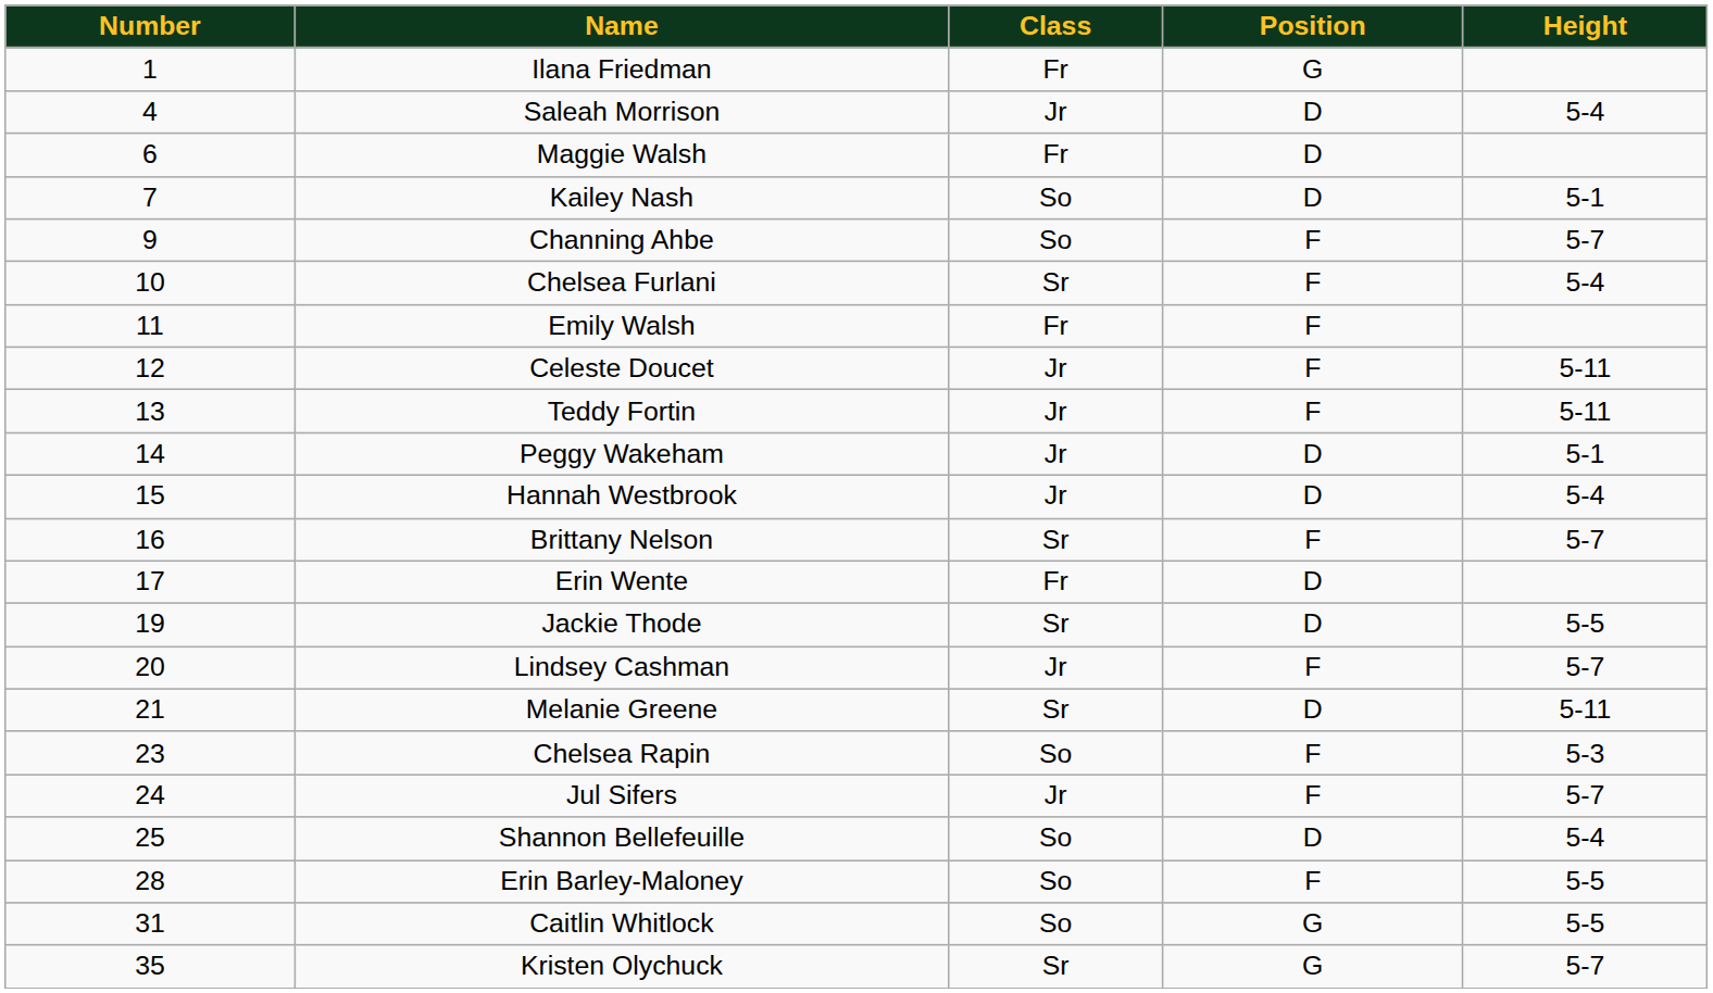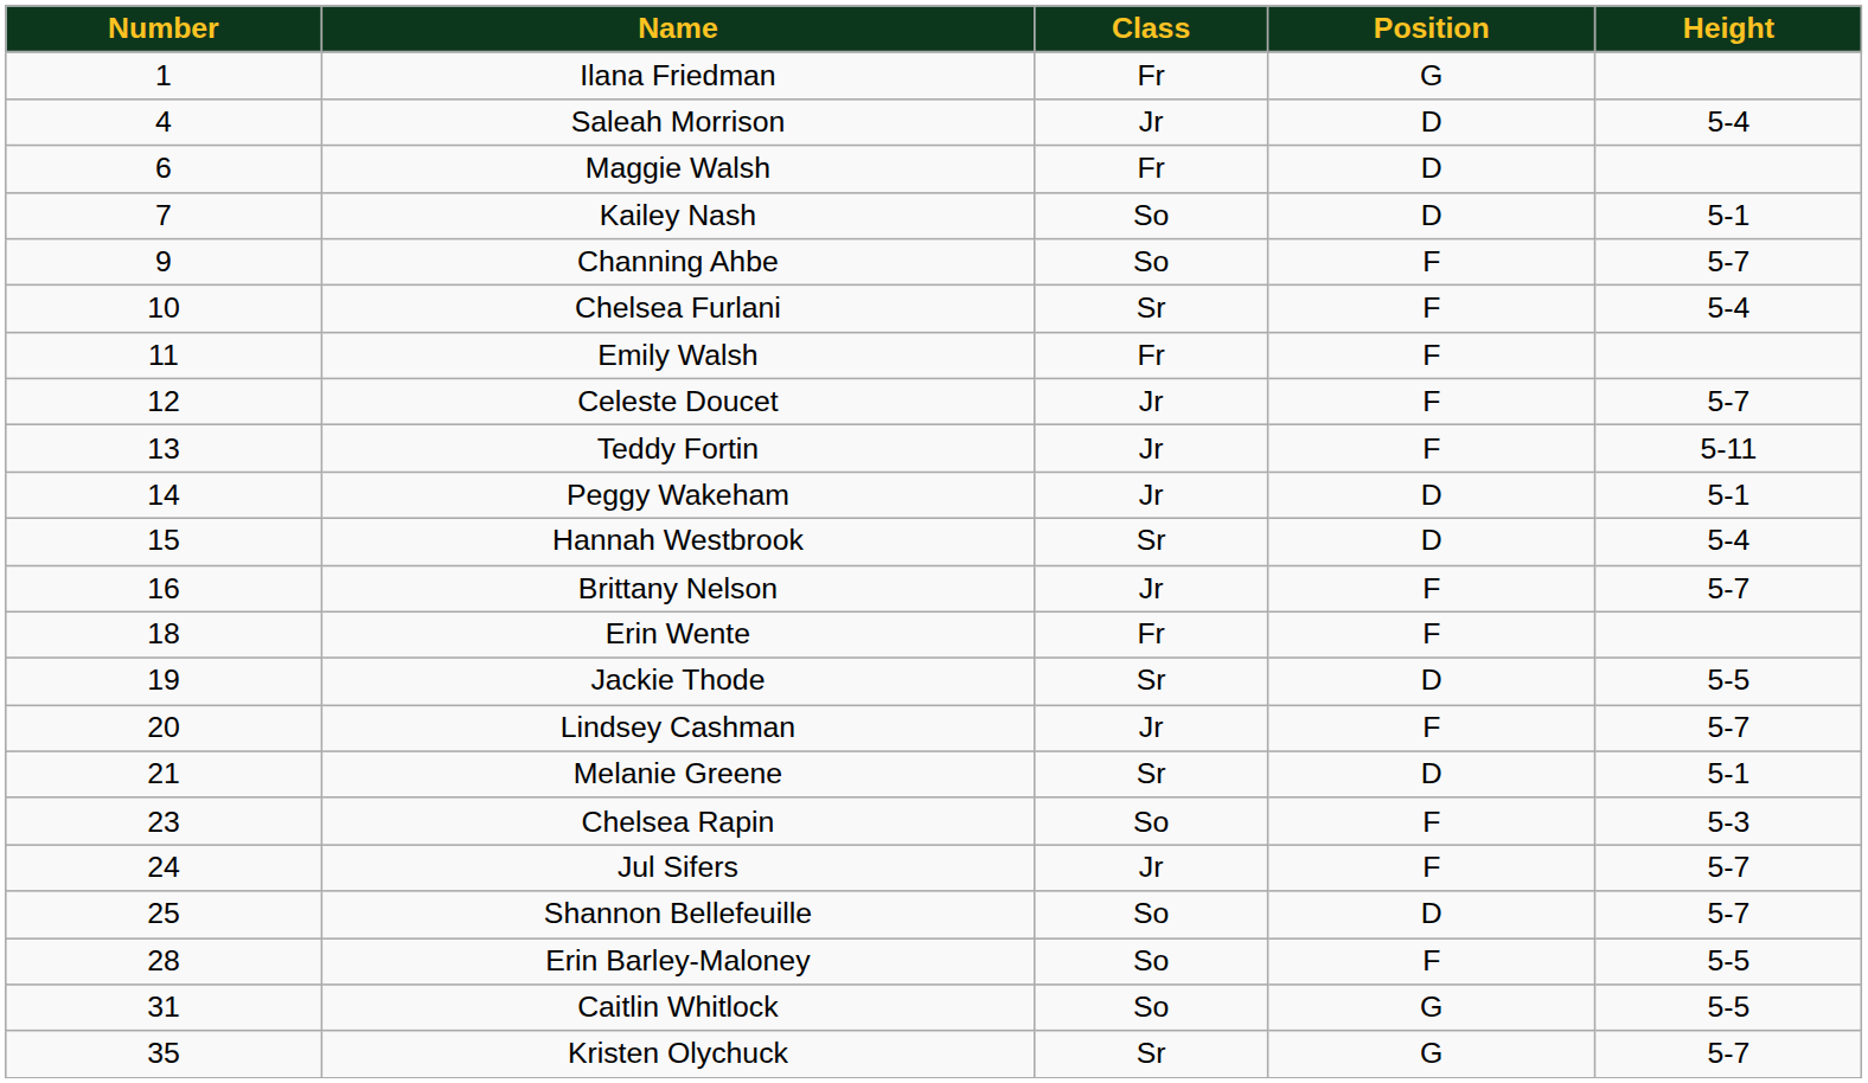Celeste Doucet | Height: 5-11 -> 5-7
Hannah Westbrook | Class: Jr -> Sr
Brittany Nelson | Class: Sr -> Jr
Erin Wente | Number: 17 -> 18
Erin Wente | Position: D -> F
Melanie Greene | Height: 5-11 -> 5-1
Shannon Bellefeuille | Height: 5-4 -> 5-7
